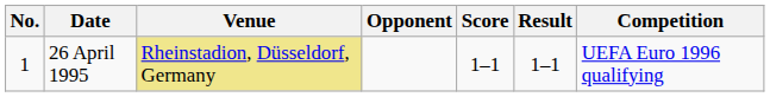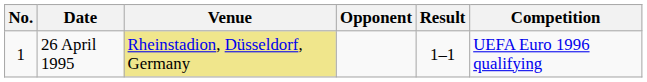- column: Score | 1–1
